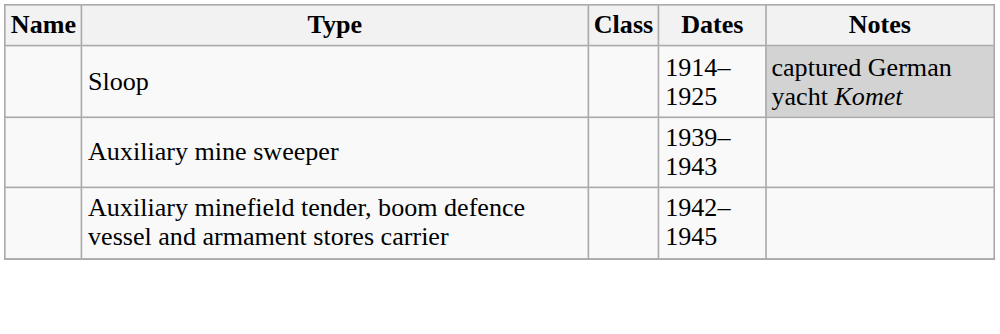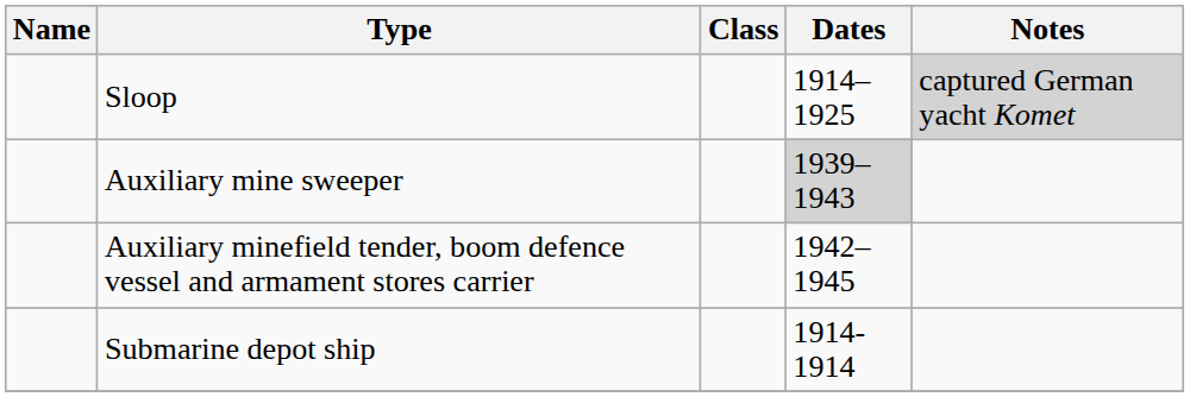Auxiliary mine sweeper | Dates: no background -> lightgrey background
+ row: Submarine depot ship | 1914-1914
